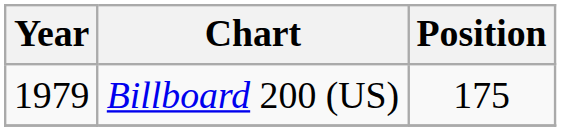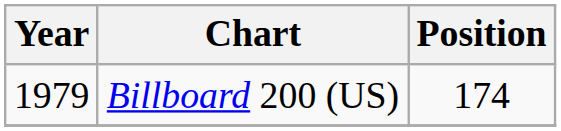Billboard 200 (US) | Position: 175 -> 174
